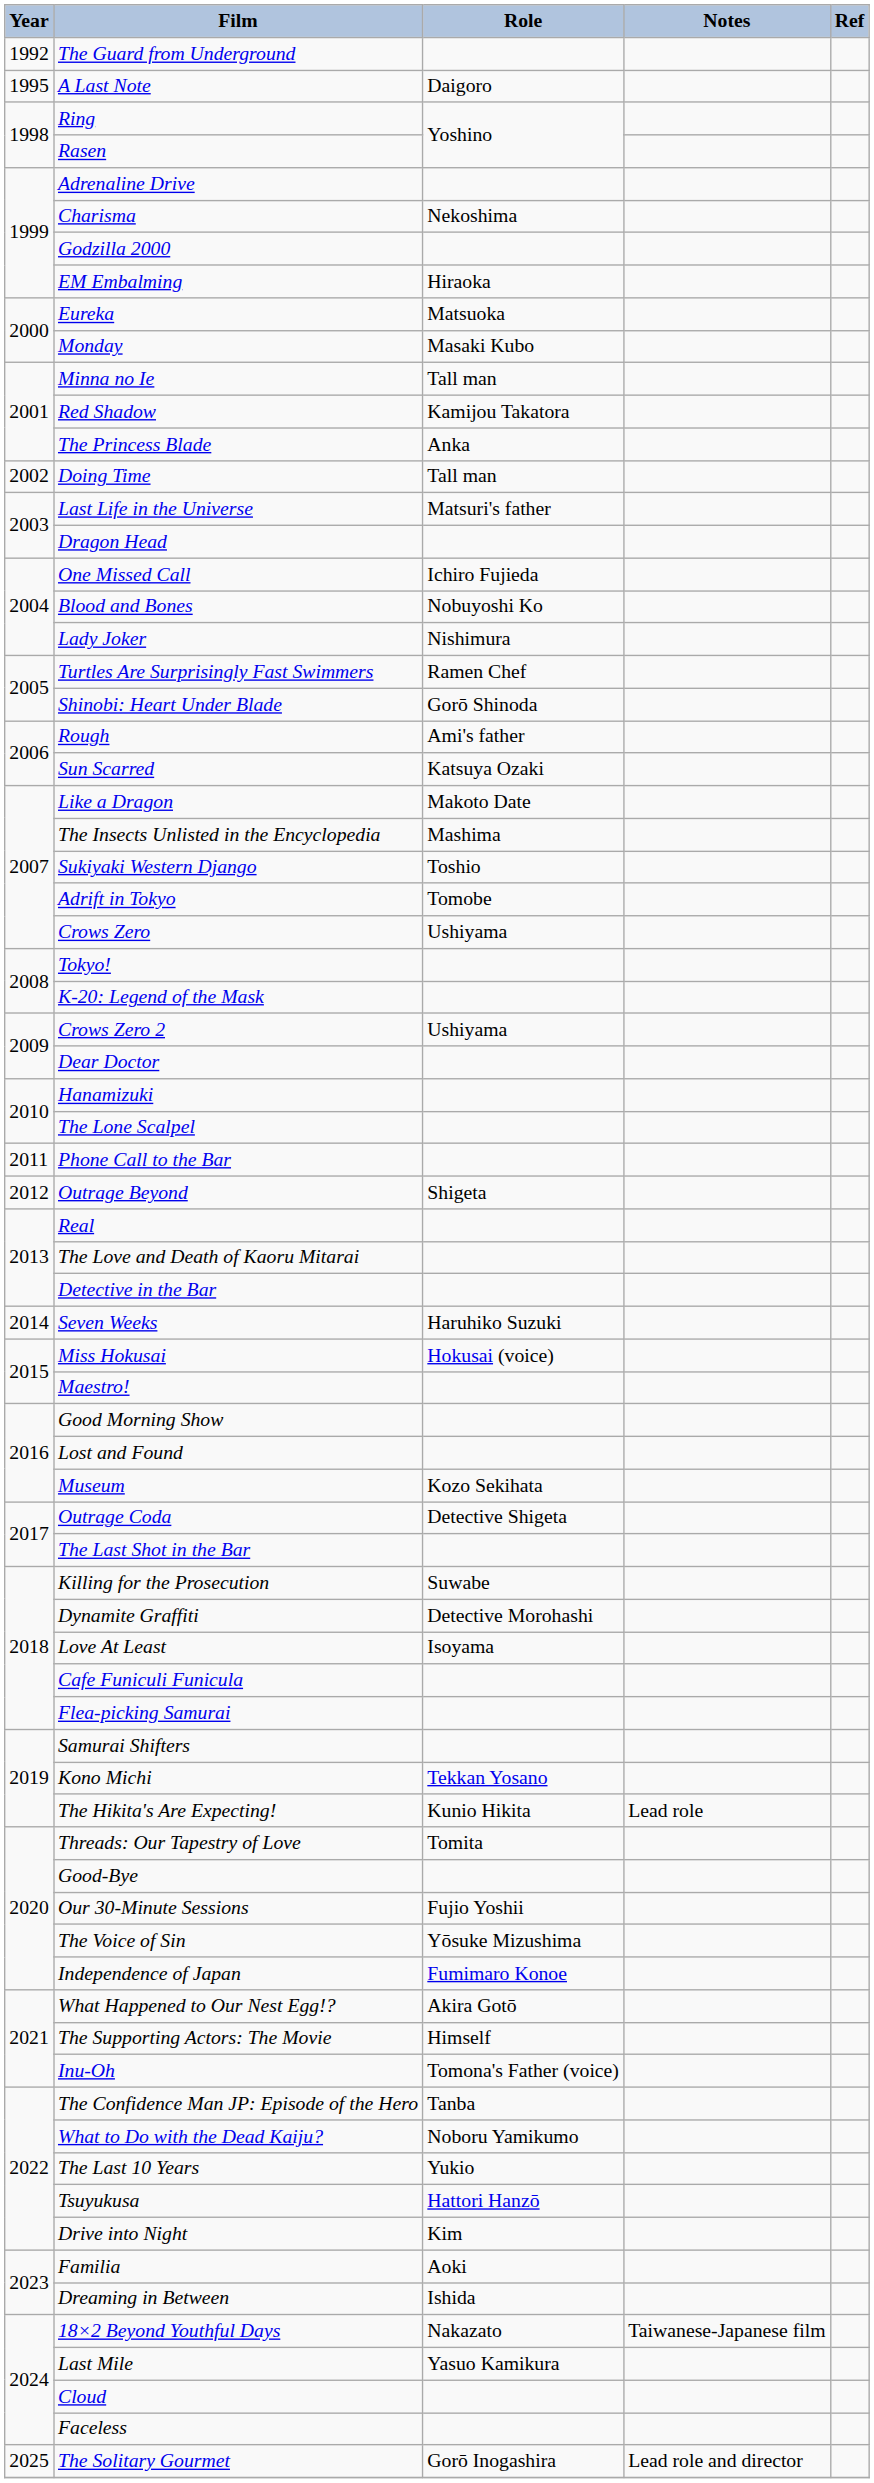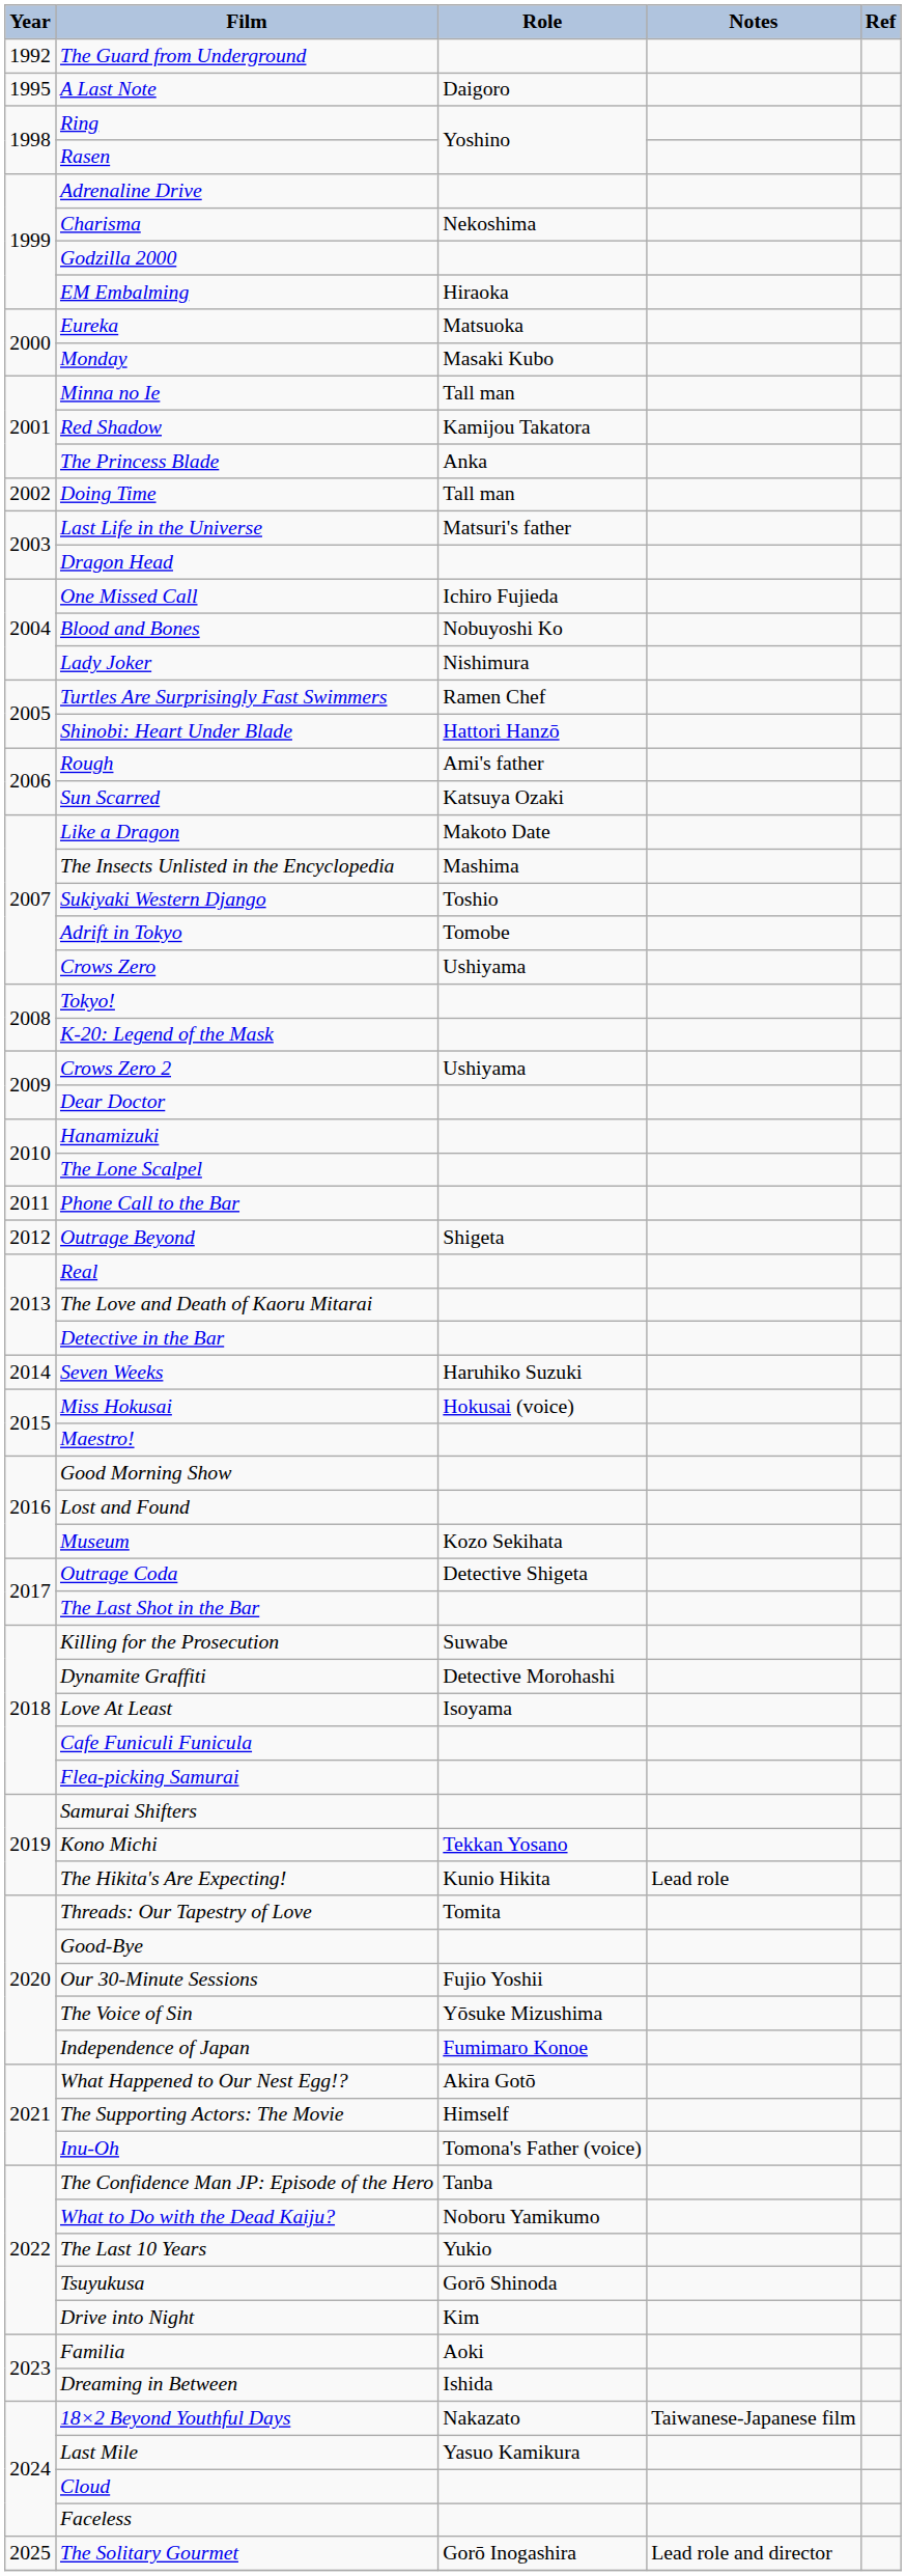Shinobi: Heart Under Blade | Role: Gorō Shinoda -> Hattori Hanzō
Tsuyukusa | Role: Hattori Hanzō -> Gorō Shinoda
